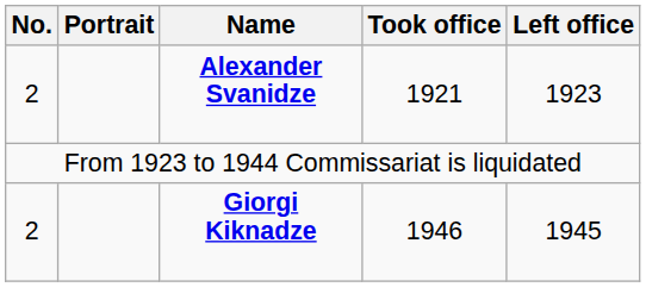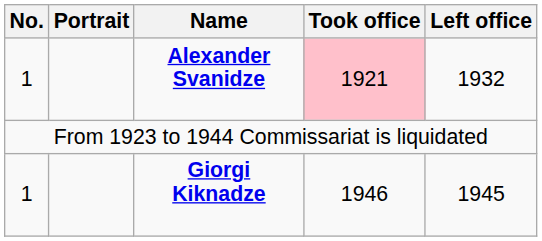Alexander Svanidze | No.: 2 -> 1
Alexander Svanidze | Took office: no background -> pink background
Alexander Svanidze | Left office: 1923 -> 1932
Giorgi Kiknadze | No.: 2 -> 1
